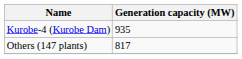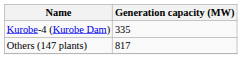Kurobe-4 (Kurobe Dam) | Generation capacity (MW): 935 -> 335
